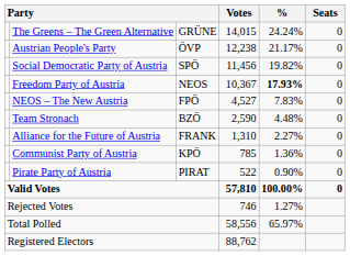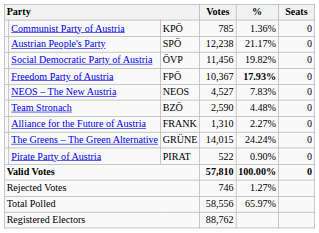rows swapped: The Greens – The Green Alternative <-> Communist Party of Austria
Austrian People's Party | column 3: ÖVP -> SPÖ
Social Democratic Party of Austria | column 3: SPÖ -> ÖVP
Freedom Party of Austria | column 3: NEOS -> FPÖ
NEOS – The New Austria | column 3: FPÖ -> NEOS
